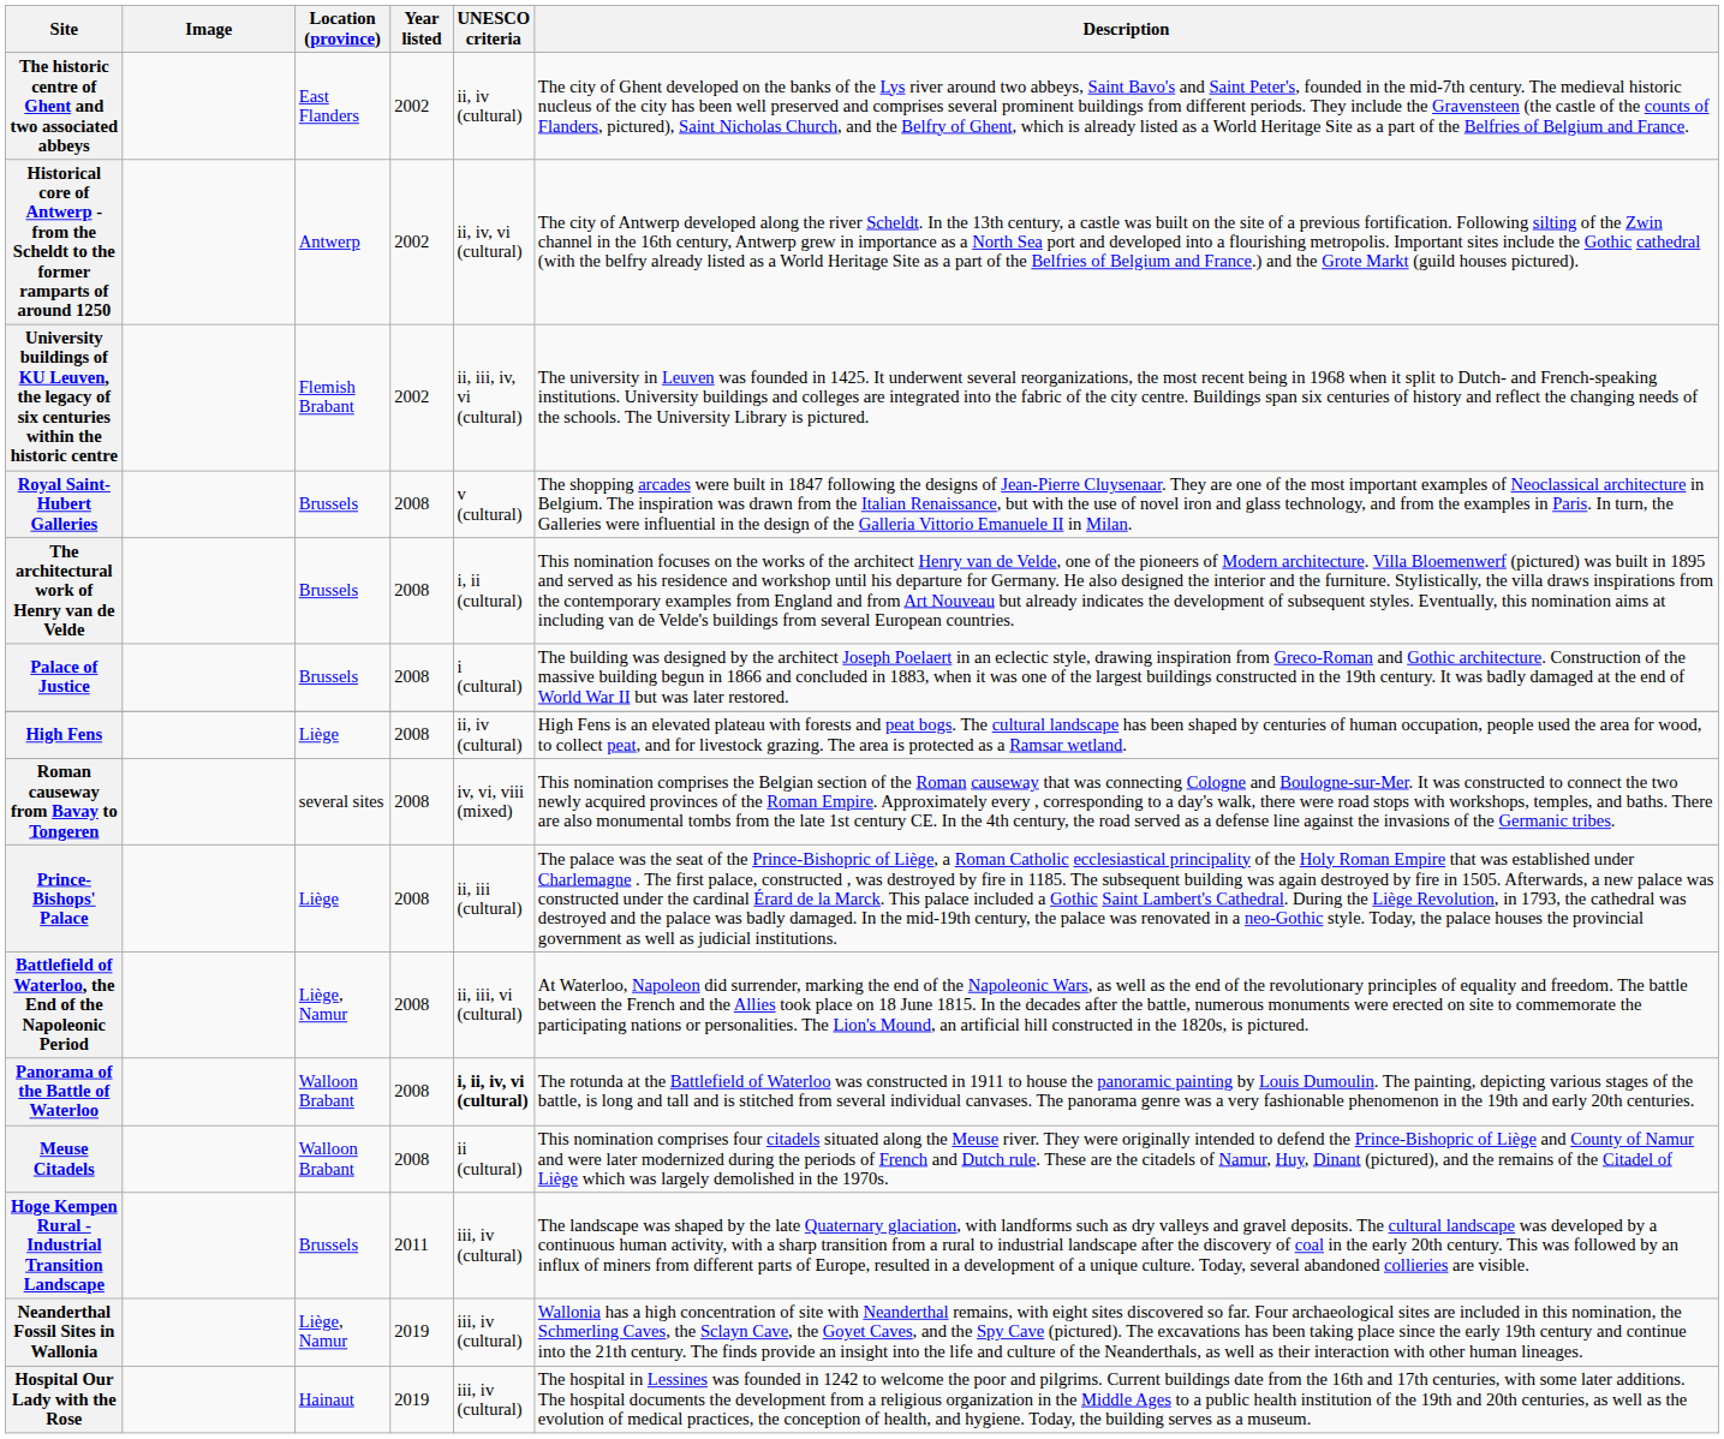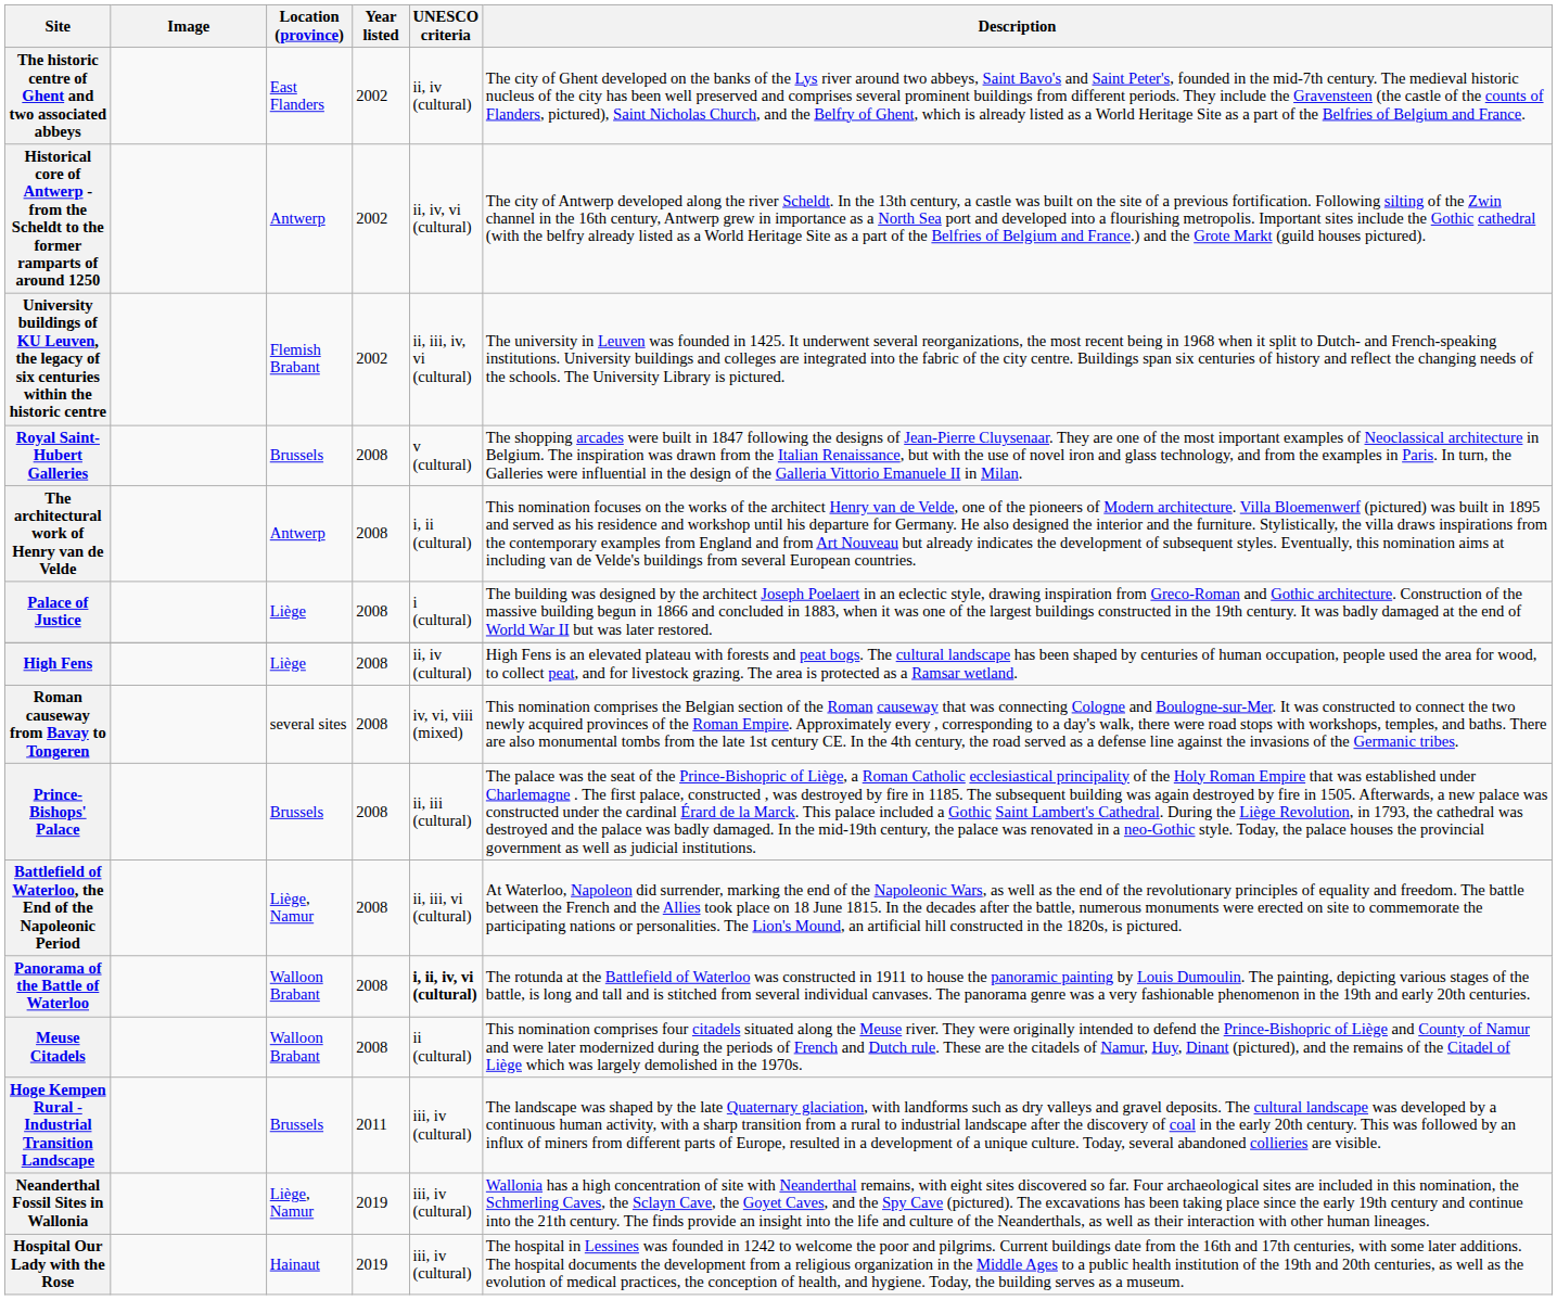The architectural work of Henry van de Velde | Location (province): Brussels -> Antwerp
Palace of Justice | Location (province): Brussels -> Liège
Prince-Bishops' Palace | Location (province): Liège -> Brussels
